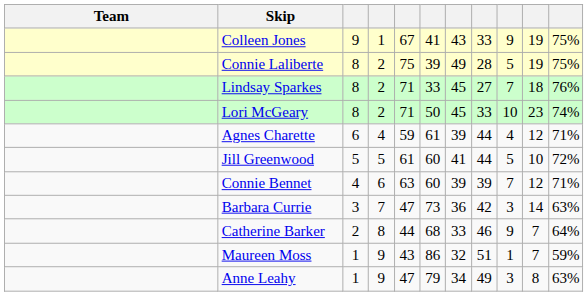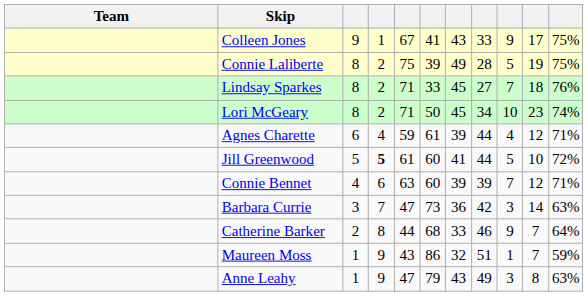Colleen Jones | column 10: 19 -> 17
Lori McGeary | column 8: 33 -> 34
Jill Greenwood | column 4: normal -> bold
Anne Leahy | column 7: 34 -> 43
